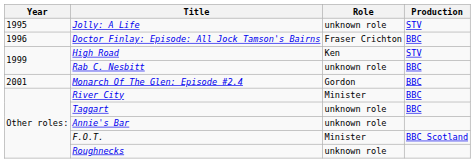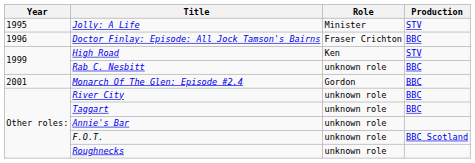Jolly: A Life | Role: unknown role -> Minister
River City | Role: Minister -> unknown role
F.O.T. | Role: Minister -> unknown role
